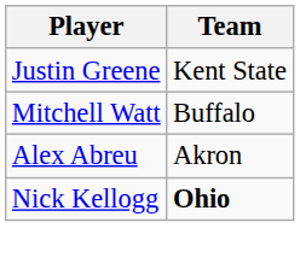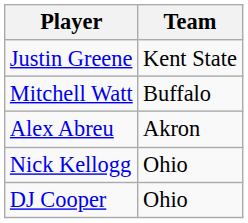Nick Kellogg | Team: bold -> normal
+ row: DJ Cooper | Ohio
